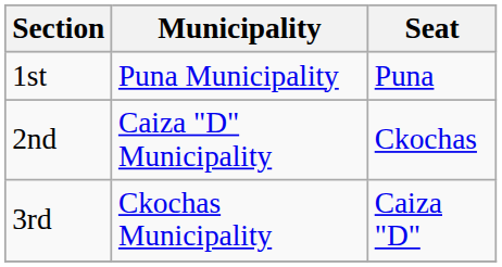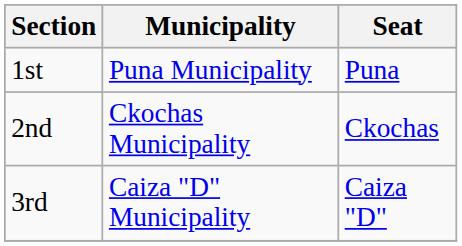2nd | Municipality: Caiza "D" Municipality -> Ckochas Municipality
3rd | Municipality: Ckochas Municipality -> Caiza "D" Municipality
